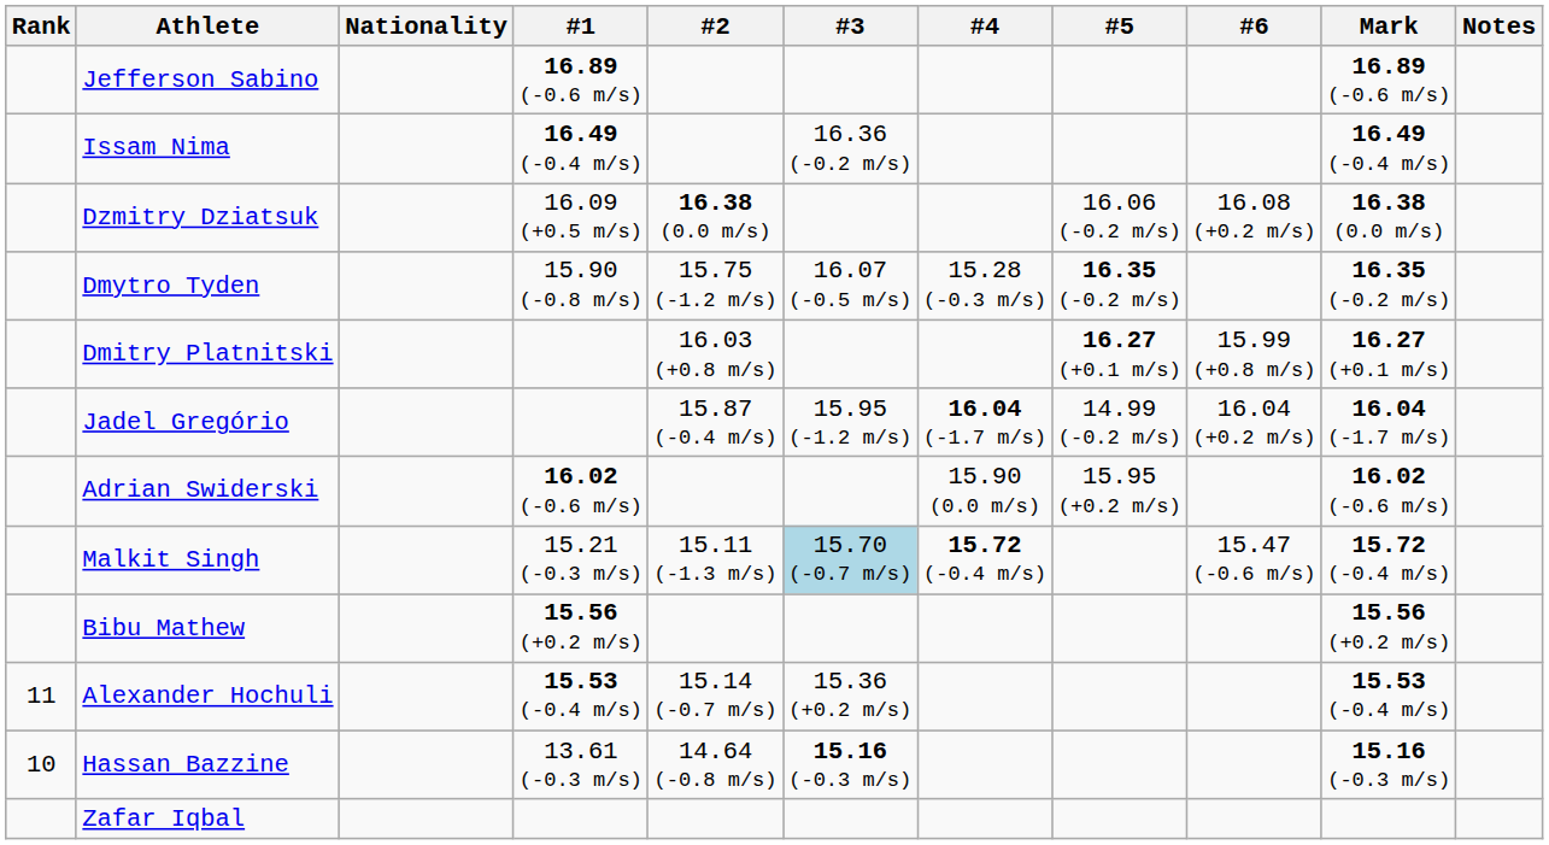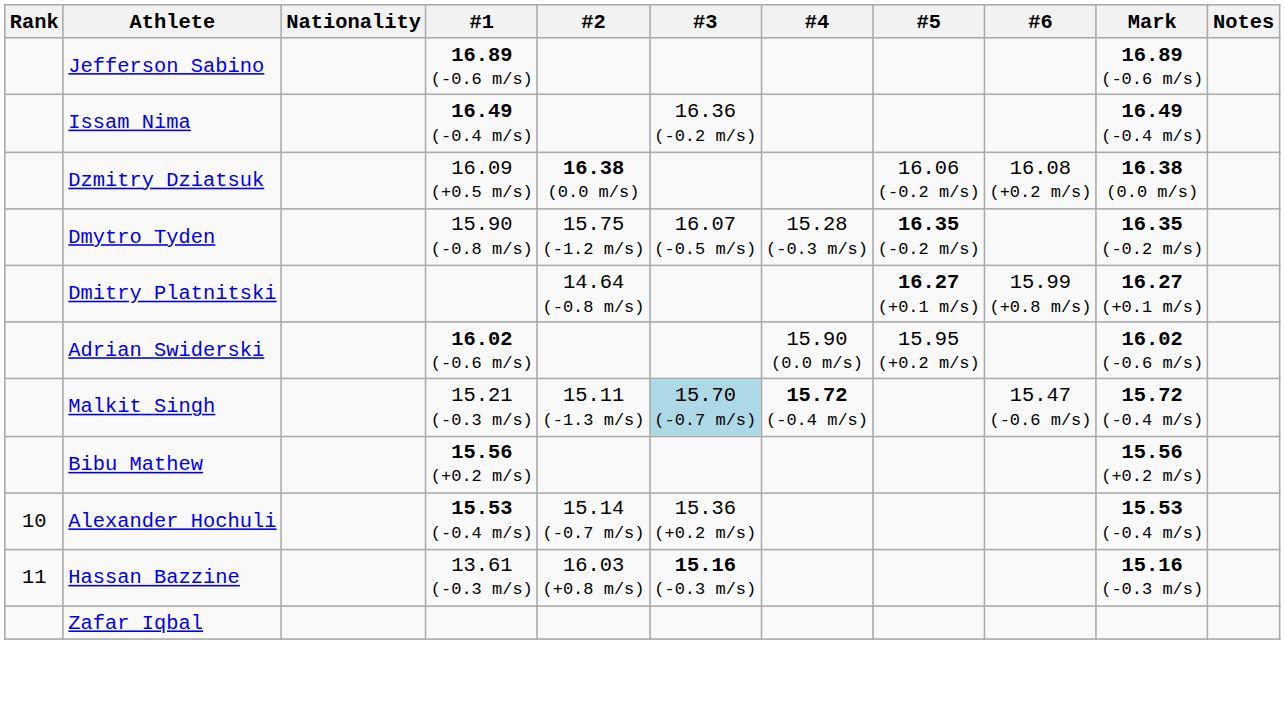Dmitry Platnitski | #2: 16.03 (+0.8 m/s) -> 14.64 (-0.8 m/s)
- row: Jadel Gregório | 15.87 (-0.4 m/s) | 15.95 (-1.2 m/s) | 16.04 (-1.7 m/s) | 14.99 (-0.2 m/s) | 16.04 (+0.2 m/s) | 16.04 (-1.7 m/s)
Alexander Hochuli | Rank: 11 -> 10
Hassan Bazzine | Rank: 10 -> 11
Hassan Bazzine | #2: 14.64 (-0.8 m/s) -> 16.03 (+0.8 m/s)
